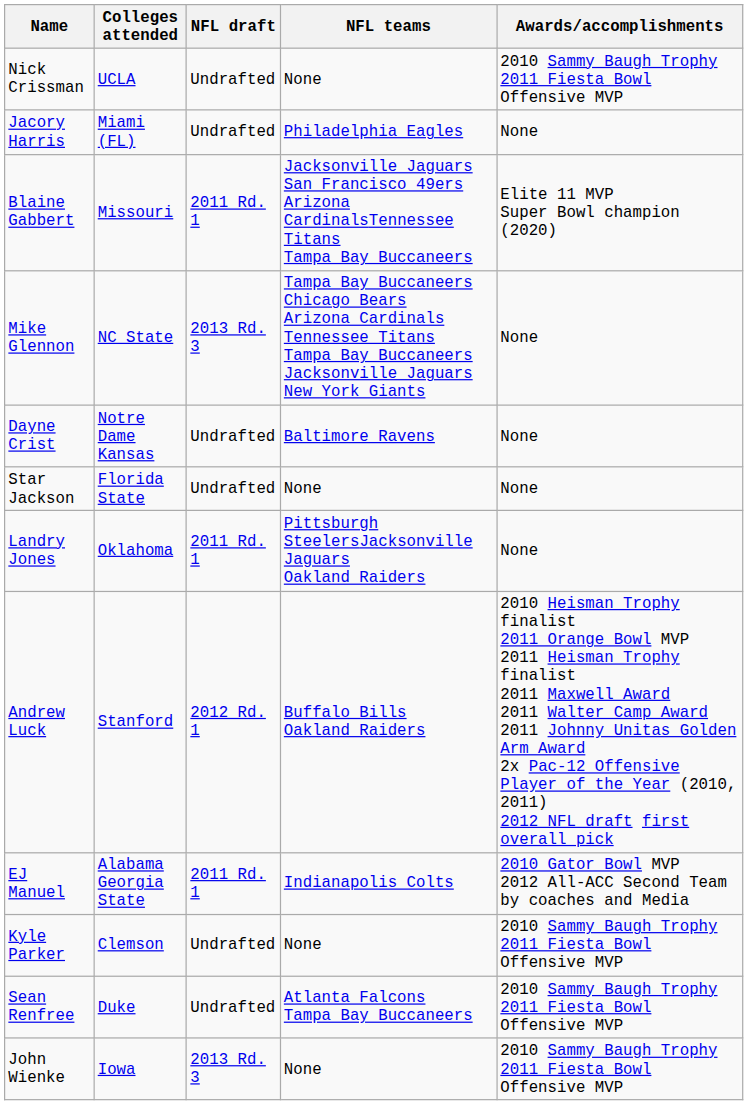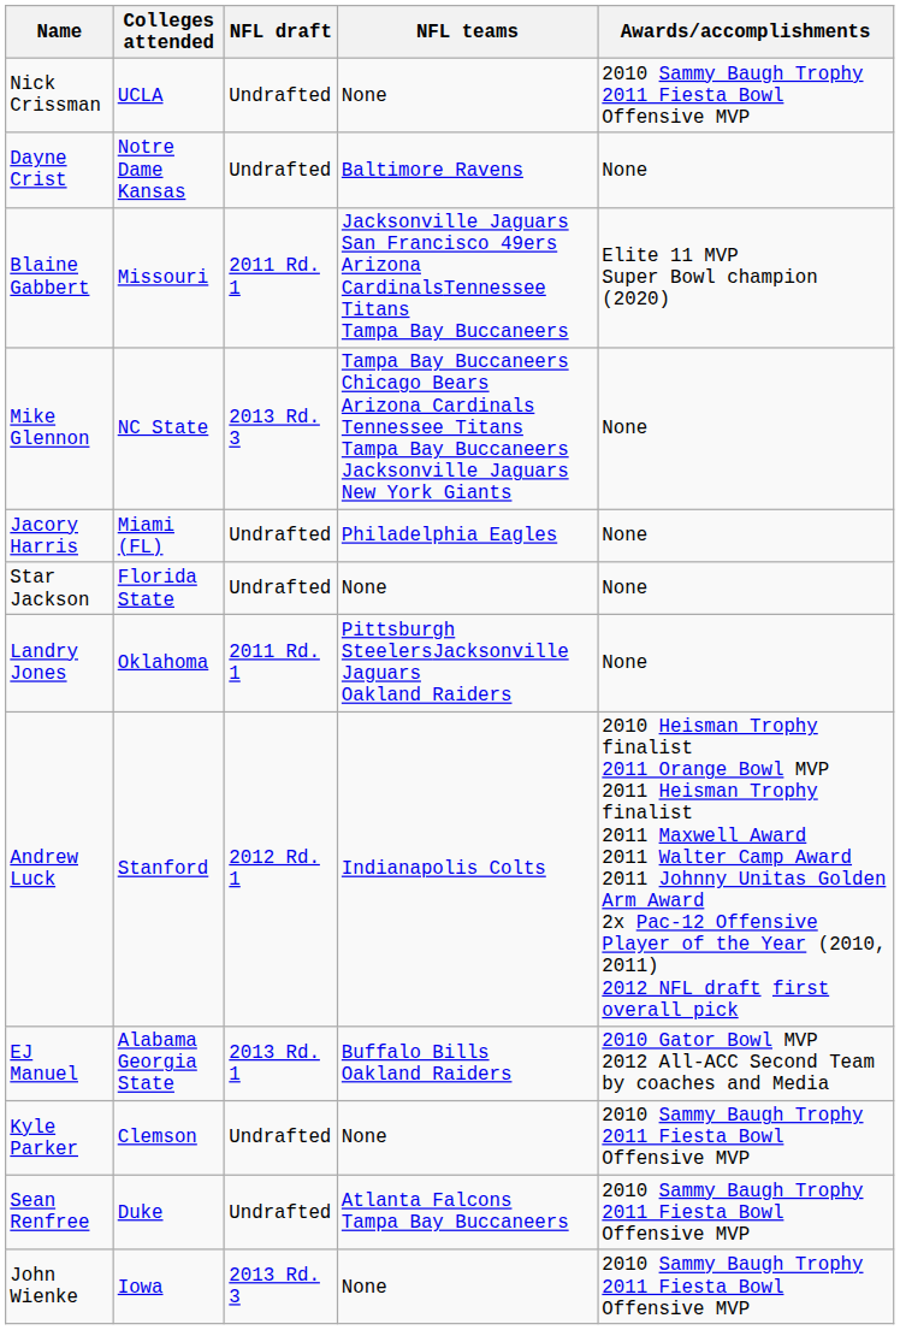rows swapped: Dayne Crist <-> Jacory Harris
Andrew Luck | NFL teams: Buffalo Bills Oakland Raiders -> Indianapolis Colts
EJ Manuel | NFL draft: 2011 Rd. 1 -> 2013 Rd. 1
EJ Manuel | NFL teams: Indianapolis Colts -> Buffalo Bills Oakland Raiders
